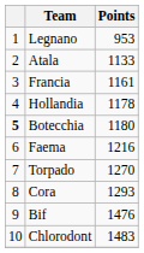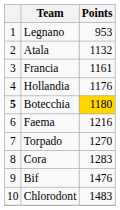Atala | Points: 1133 -> 1132
Hollandia | Points: 1178 -> 1176
Botecchia | Points: no background -> gold background
Cora | Points: 1293 -> 1283
